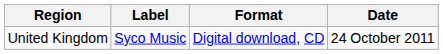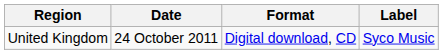columns swapped: Date <-> Label
